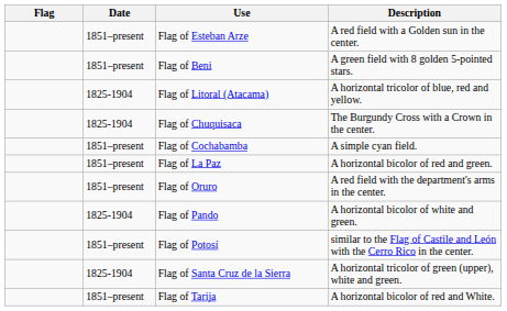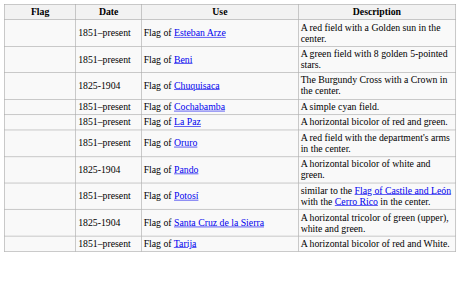- row: 1825-1904 | Flag of Litoral (Atacama) | A horizontal tricolor of blue, red and yellow.
